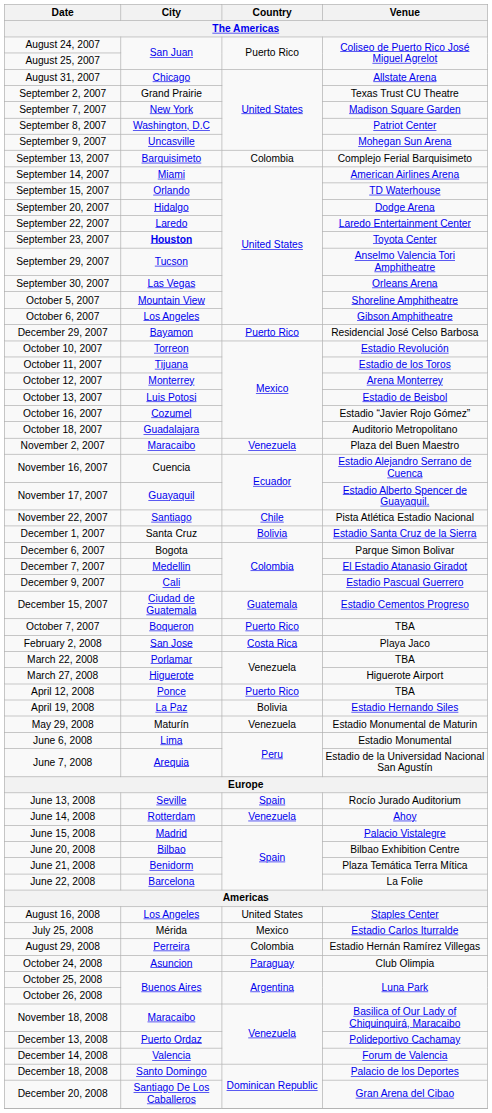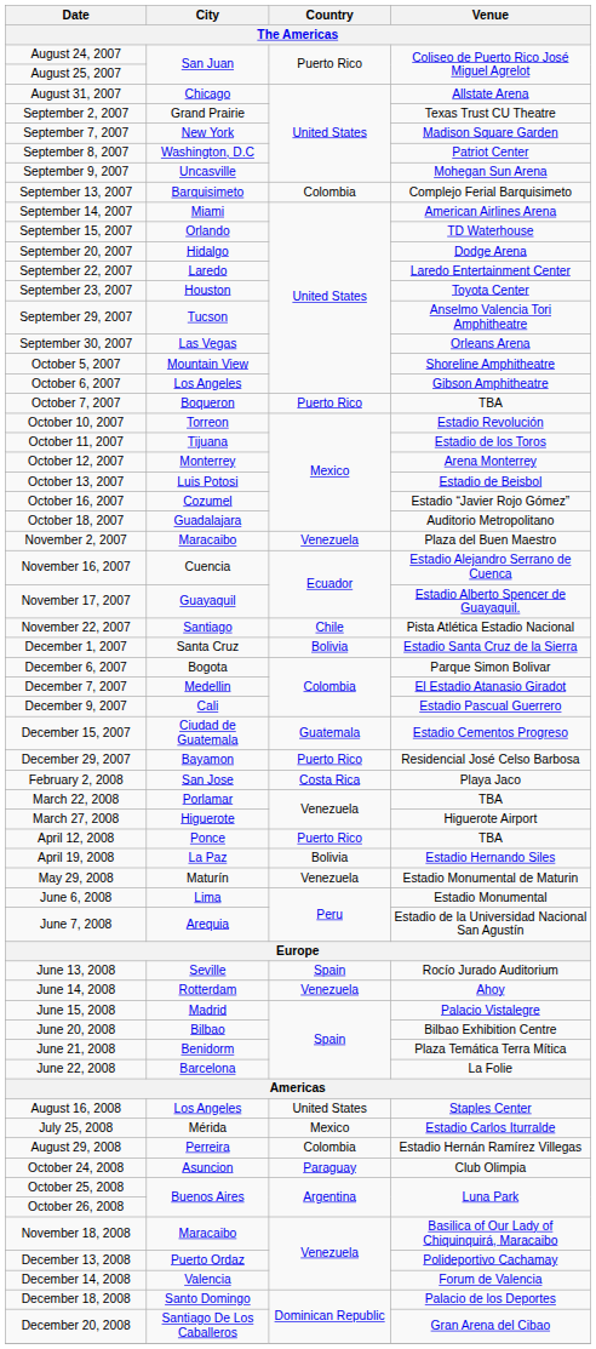September 23, 2007 | City: bold -> normal
rows swapped: October 7, 2007 <-> December 29, 2007
